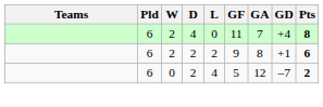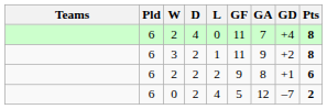+ row: 6 | 3 | 2 | 1 | 11 | 9 | +2 | 8
